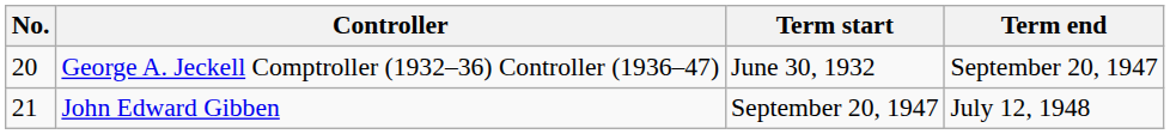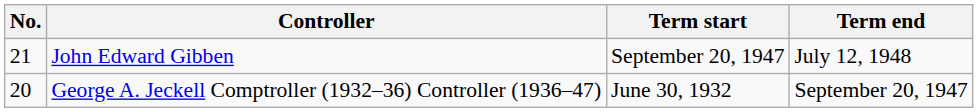rows swapped: George A. Jeckell Comptroller (1932–36) Controller (1936–47) <-> John Edward Gibben
